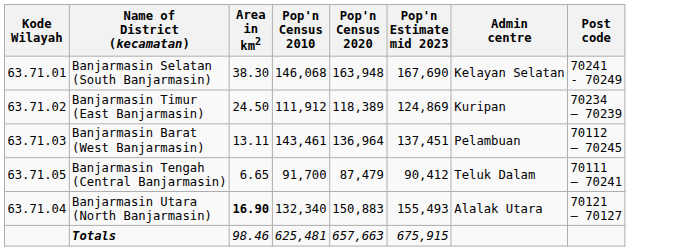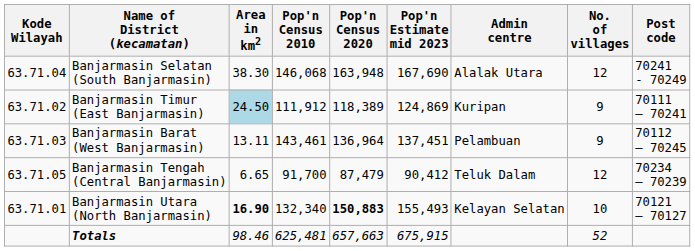+ column: No. of villages | 12 | 9 | 9 | 12 | 10 | 52
Banjarmasin Selatan (South Banjarmasin) | Kode Wilayah: 63.71.01 -> 63.71.04
Banjarmasin Selatan (South Banjarmasin) | Admin centre: Kelayan Selatan -> Alalak Utara
Banjarmasin Timur (East Banjarmasin) | Area in km2: no background -> lightblue background
Banjarmasin Timur (East Banjarmasin) | Post code: 70234 – 70239 -> 70111 – 70241
Banjarmasin Tengah (Central Banjarmasin) | Post code: 70111 – 70241 -> 70234 – 70239
Banjarmasin Utara (North Banjarmasin) | Kode Wilayah: 63.71.04 -> 63.71.01
Banjarmasin Utara (North Banjarmasin) | Pop'n Census 2020: normal -> bold
Banjarmasin Utara (North Banjarmasin) | Admin centre: Alalak Utara -> Kelayan Selatan
